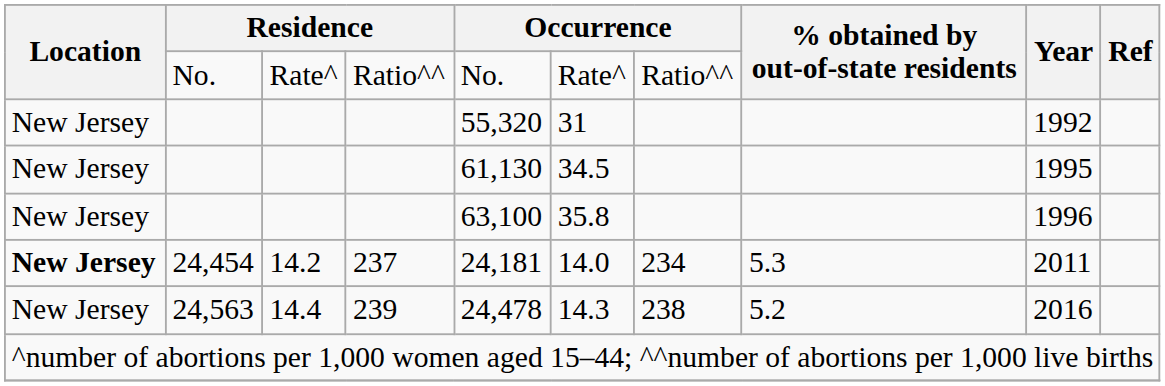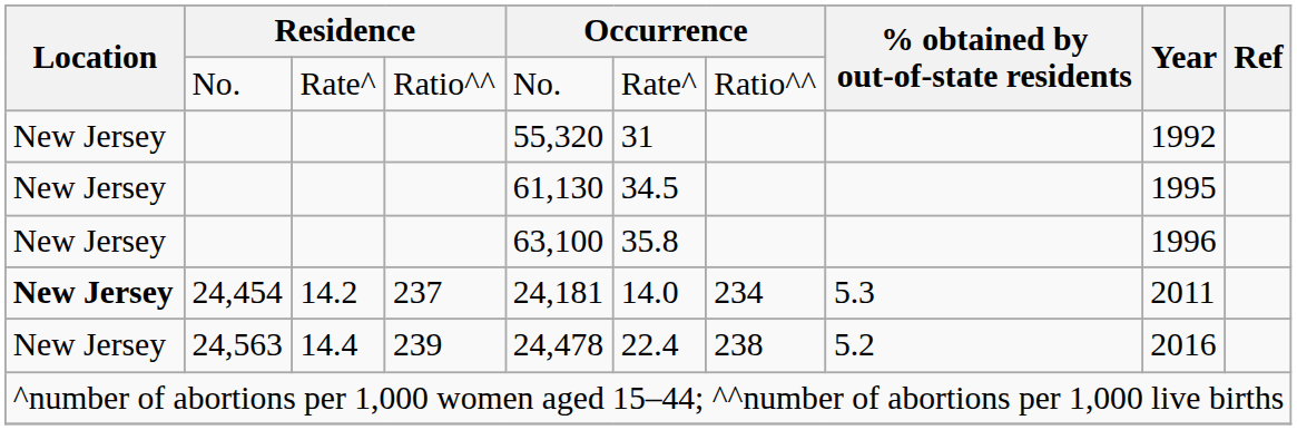24,563 | column 6: 14.3 -> 22.4
